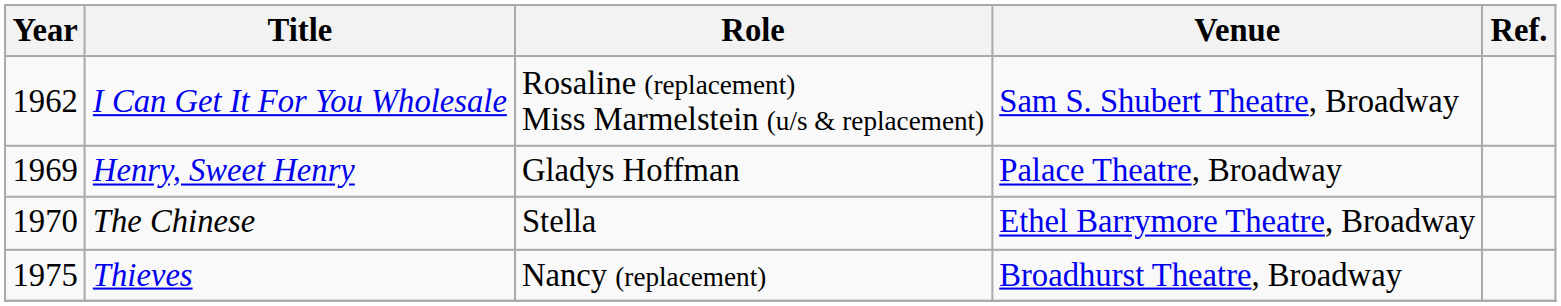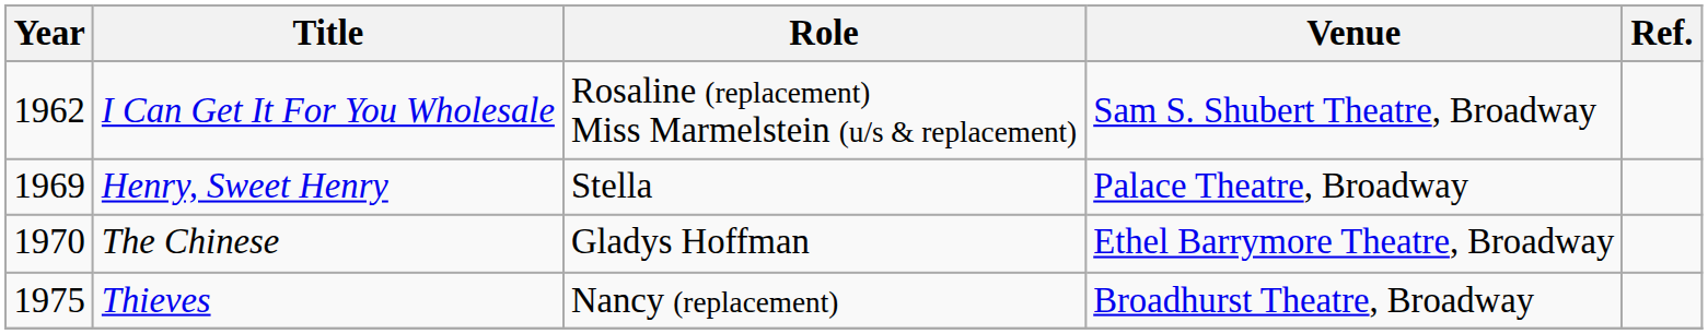Henry, Sweet Henry | Role: Gladys Hoffman -> Stella
The Chinese | Role: Stella -> Gladys Hoffman
